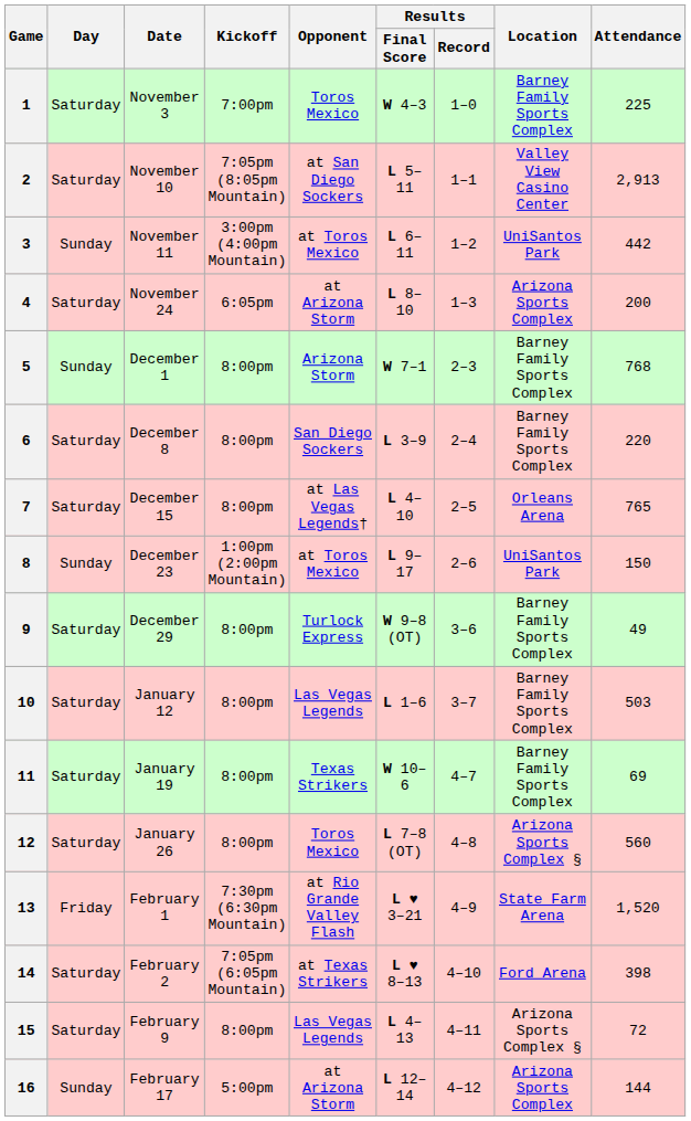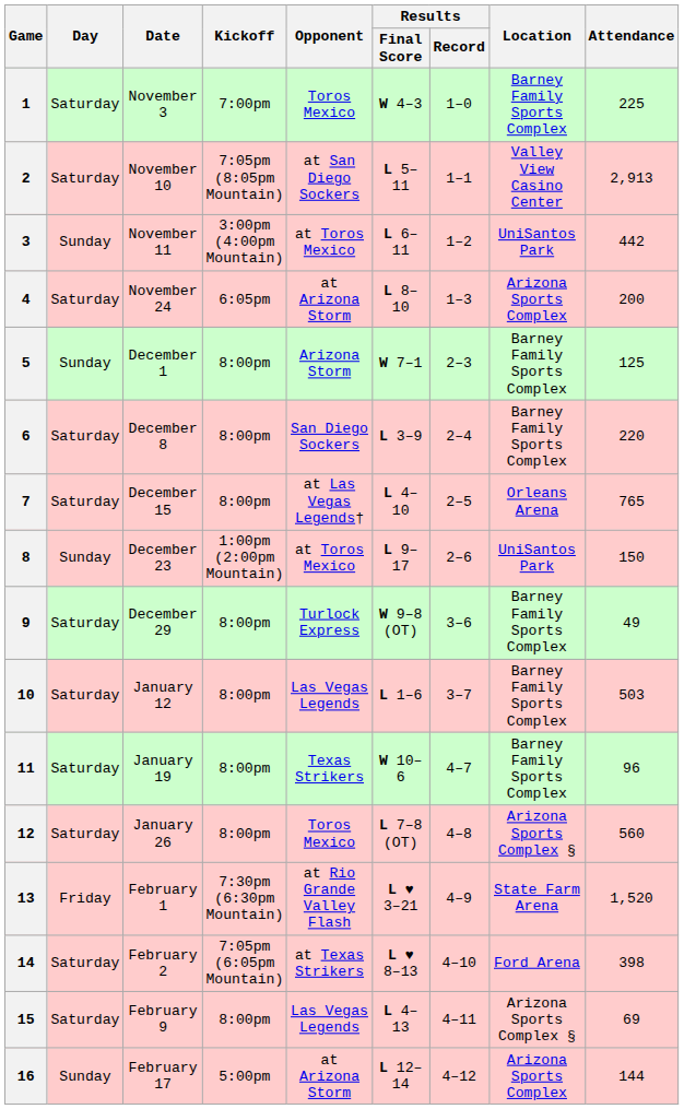5 | Attendance: 768 -> 125
11 | Attendance: 69 -> 96
15 | Attendance: 72 -> 69
